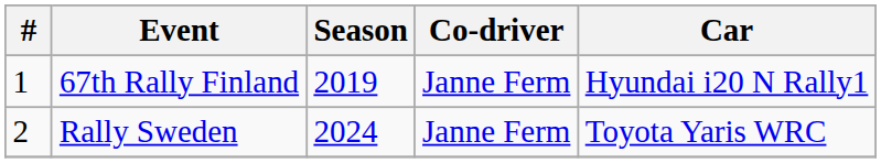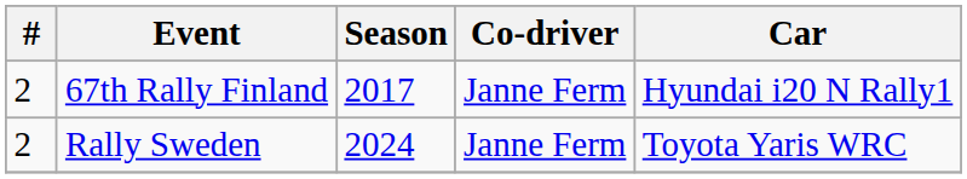67th Rally Finland | #: 1 -> 2
67th Rally Finland | Season: 2019 -> 2017
